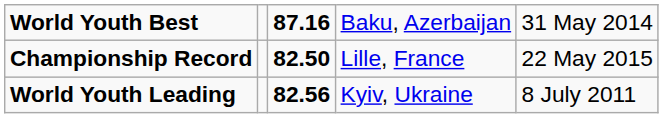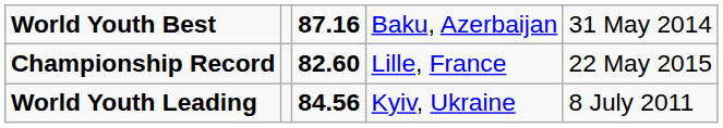Championship Record | column 3: 82.50 -> 82.60
World Youth Leading | column 3: 82.56 -> 84.56
